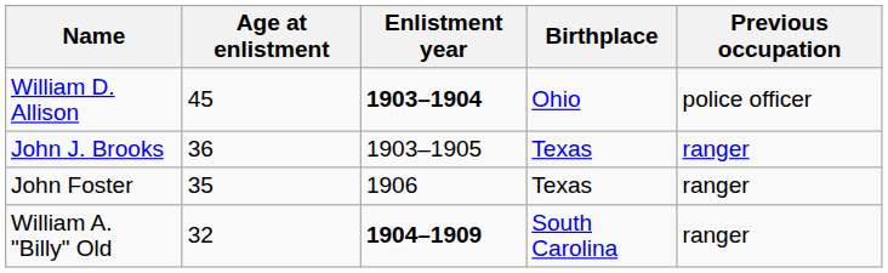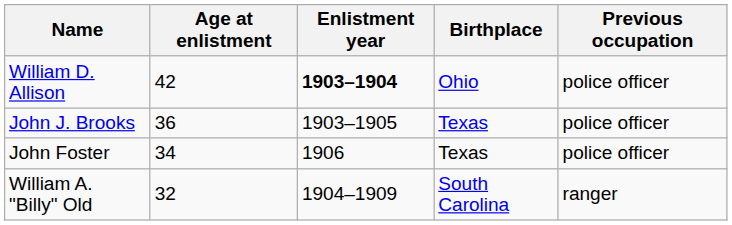William D. Allison | Age at enlistment: 45 -> 42
John J. Brooks | Previous occupation: ranger -> police officer
John Foster | Age at enlistment: 35 -> 34
John Foster | Previous occupation: ranger -> police officer
William A. "Billy" Old | Enlistment year: bold -> normal
